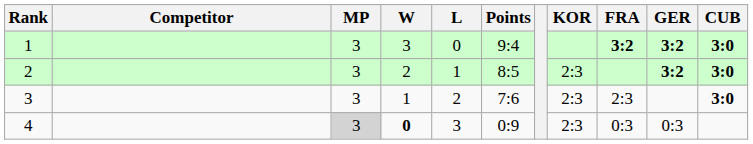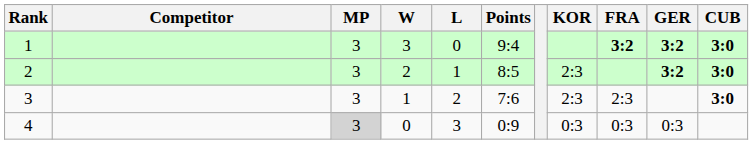4 | W: bold -> normal
4 | KOR: 2:3 -> 0:3
